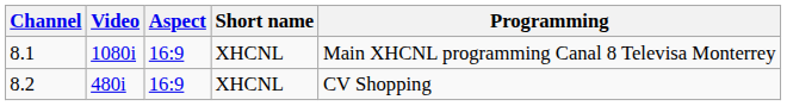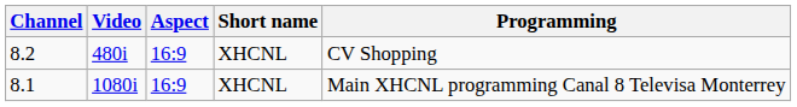rows swapped: 8.1 <-> 8.2
